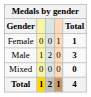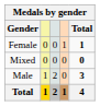rows swapped: Male <-> Mixed
